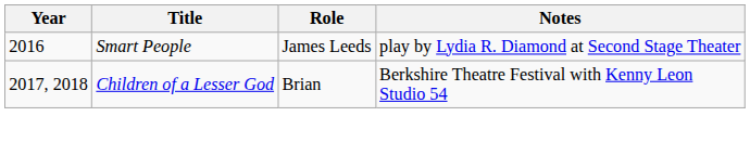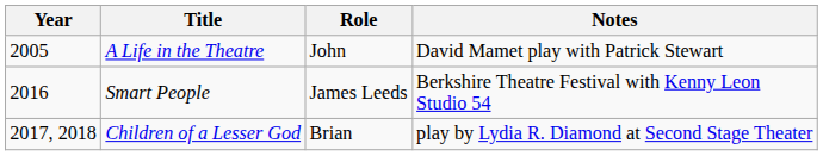+ row: 2005 | A Life in the Theatre | John | David Mamet play with Patrick Stewart
Smart People | Notes: play by Lydia R. Diamond at Second Stage Theater -> Berkshire Theatre Festival with Kenny Leon Studio 54
Children of a Lesser God | Notes: Berkshire Theatre Festival with Kenny Leon Studio 54 -> play by Lydia R. Diamond at Second Stage Theater
